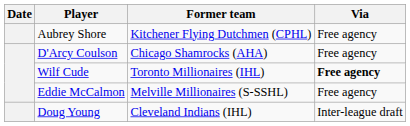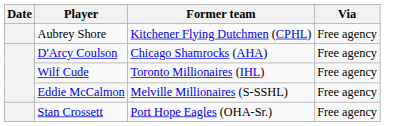Wilf Cude | Via: bold -> normal
+ row: Stan Crossett | Port Hope Eagles (OHA-Sr.) | Free agency
- row: Doug Young | Cleveland Indians (IHL) | Inter-league draft
